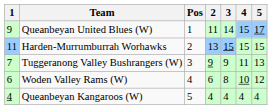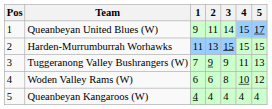columns swapped: Pos <-> 1
